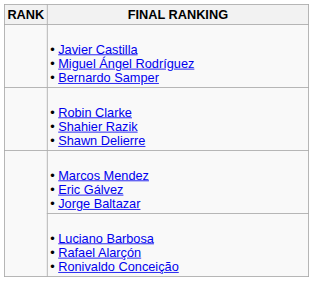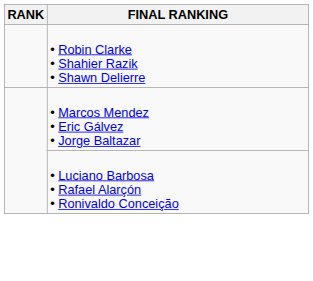- row: • Javier Castilla • Miguel Ángel Rodríguez • Bernardo Samper
